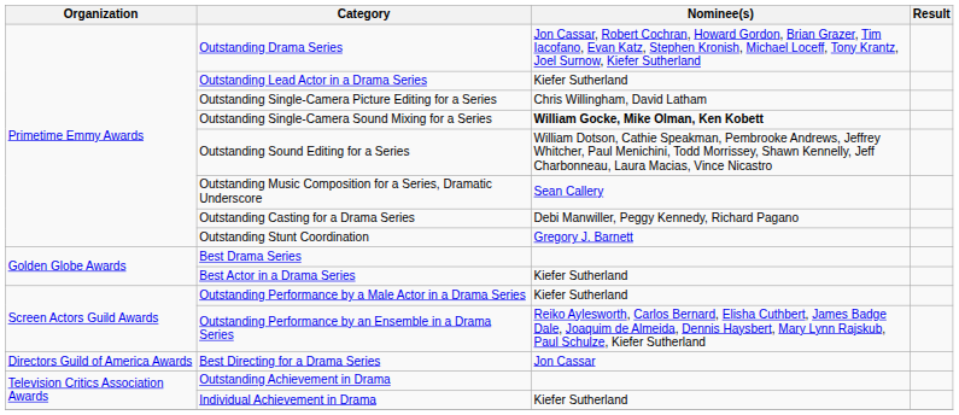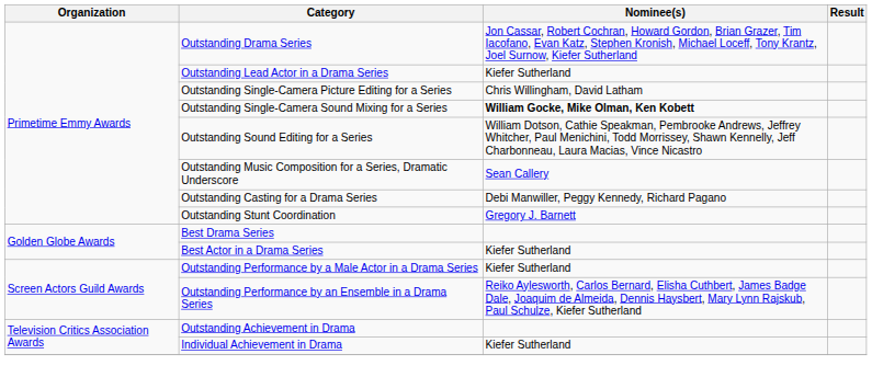- row: Directors Guild of America Awards | Best Directing for a Drama Series | Jon Cassar
